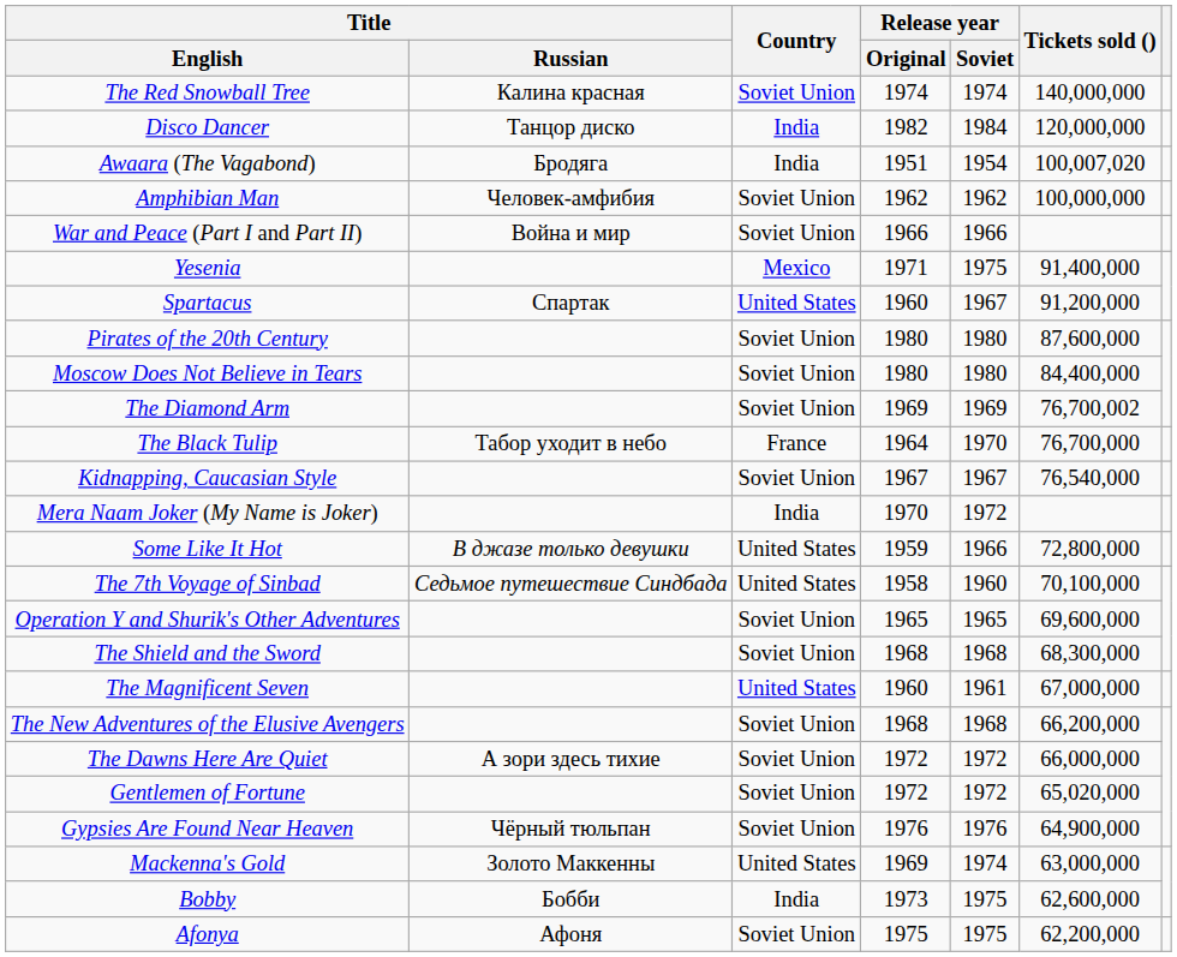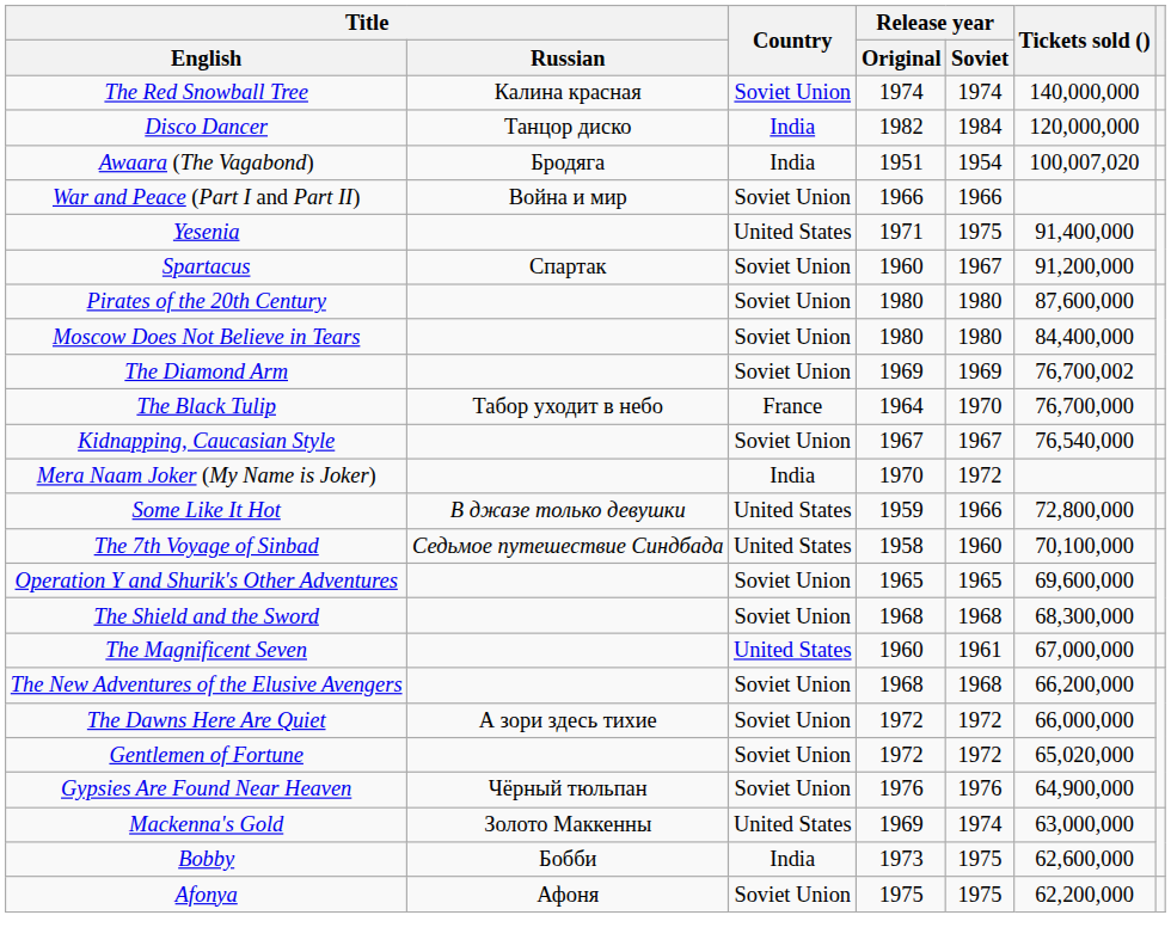- row: Amphibian Man | Человек-амфибия | Soviet Union | 1962 | 1962 | 100,000,000
Yesenia | Country: Mexico -> United States
Spartacus | Country: United States -> Soviet Union
